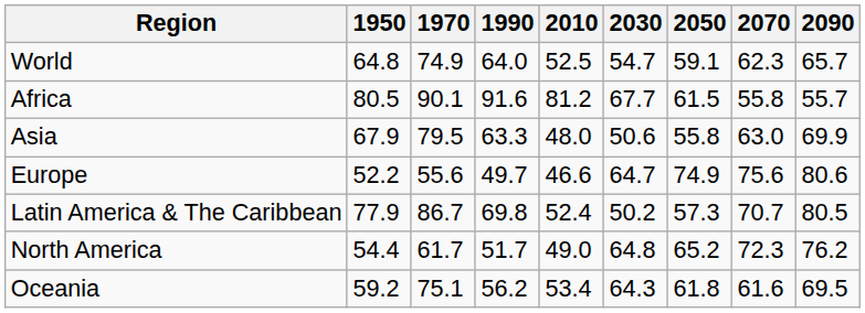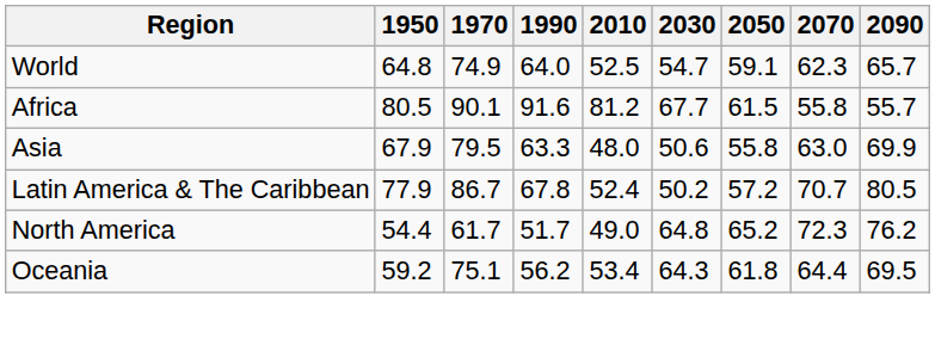- row: Europe | 52.2 | 55.6 | 49.7 | 46.6 | 64.7 | 74.9 | 75.6 | 80.6
Latin America & The Caribbean | 1990: 69.8 -> 67.8
Latin America & The Caribbean | 2050: 57.3 -> 57.2
Oceania | 2070: 61.6 -> 64.4
